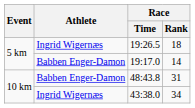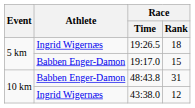19:17.0 | Race / Rank: 14 -> 15
43:38.0 | Race / Rank: 34 -> 12
